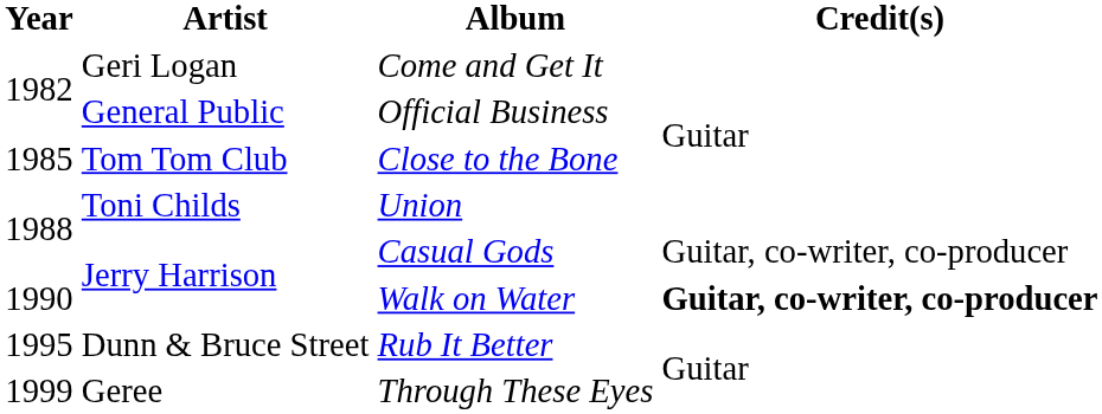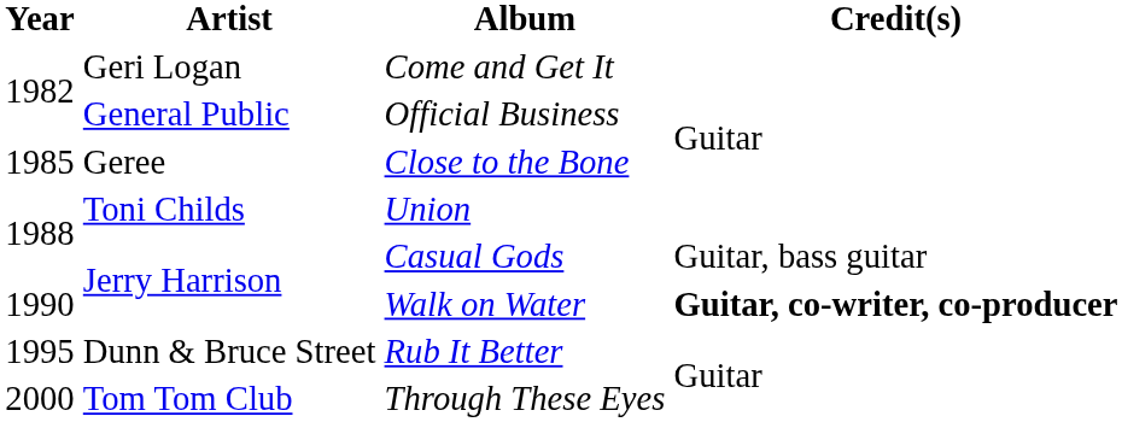Close to the Bone | Artist: Tom Tom Club -> Geree
Casual Gods | Credit(s): Guitar, co-writer, co-producer -> Guitar, bass guitar
Through These Eyes | Year: 1999 -> 2000
Through These Eyes | Artist: Geree -> Tom Tom Club
